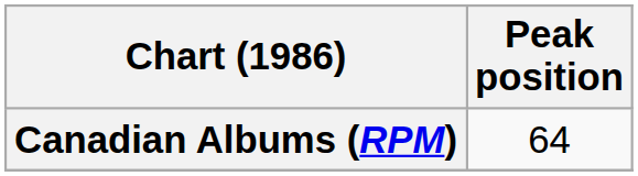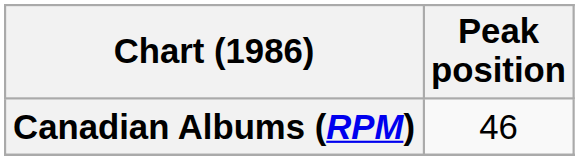Canadian Albums (RPM) | Peak position: 64 -> 46
